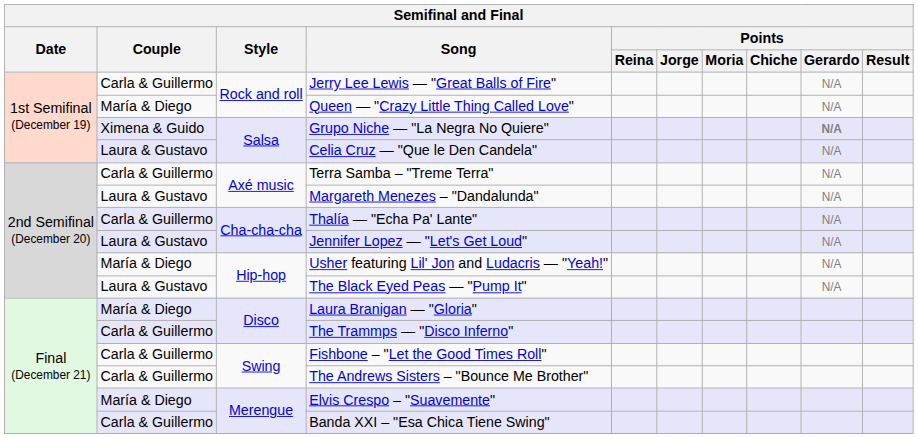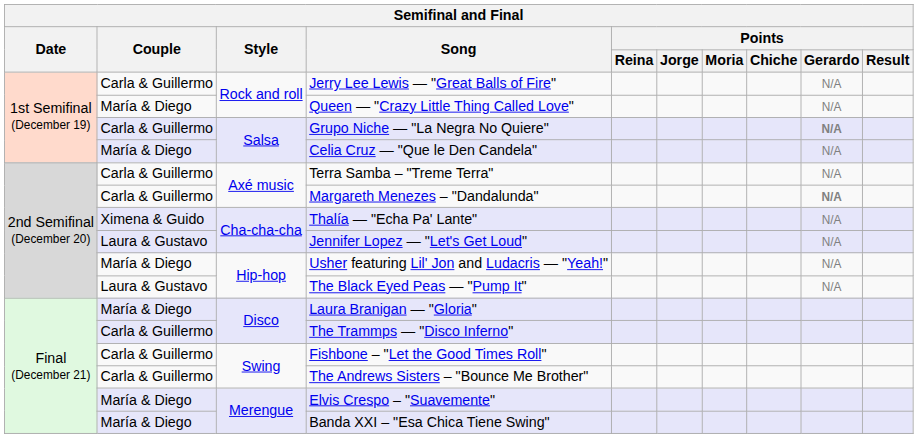Grupo Niche — "La Negra No Quiere" | Couple: Ximena & Guido -> Carla & Guillermo
Celia Cruz — "Que le Den Candela" | Couple: Laura & Gustavo -> María & Diego
Margareth Menezes – "Dandalunda" | Couple: Laura & Gustavo -> Carla & Guillermo
Margareth Menezes – "Dandalunda" | Points / Gerardo: normal -> bold
Thalía — "Echa Pa' Lante" | Couple: Carla & Guillermo -> Ximena & Guido
Banda XXI – "Esa Chica Tiene Swing" | Couple: Carla & Guillermo -> María & Diego
